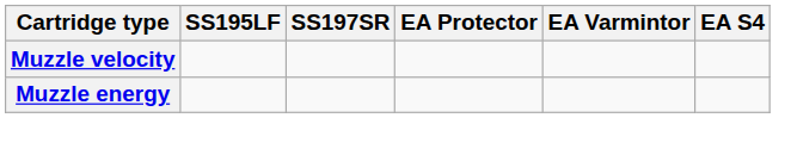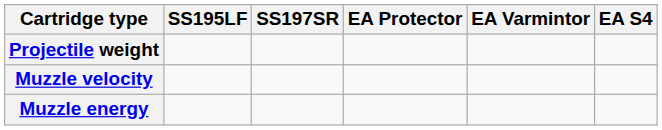+ row: Projectile weight
